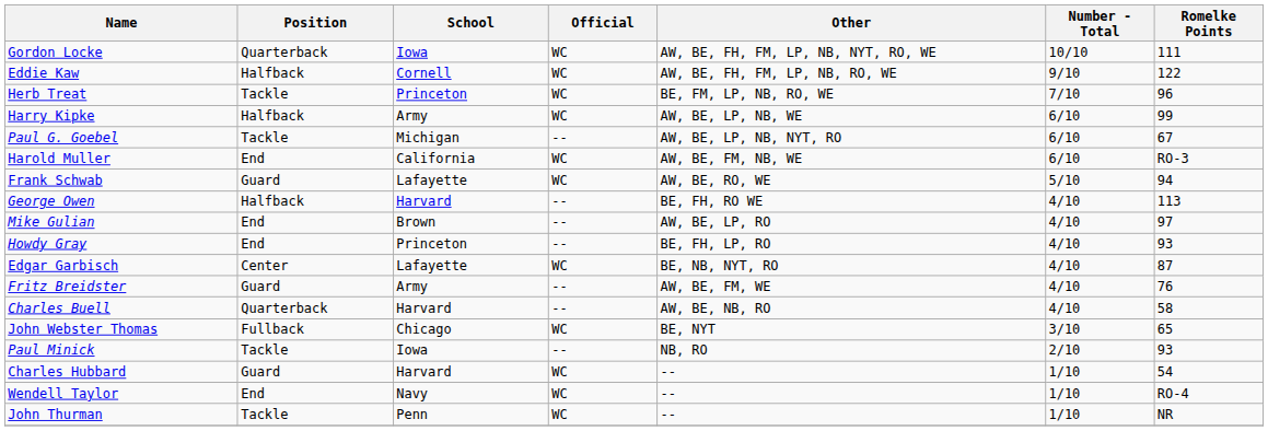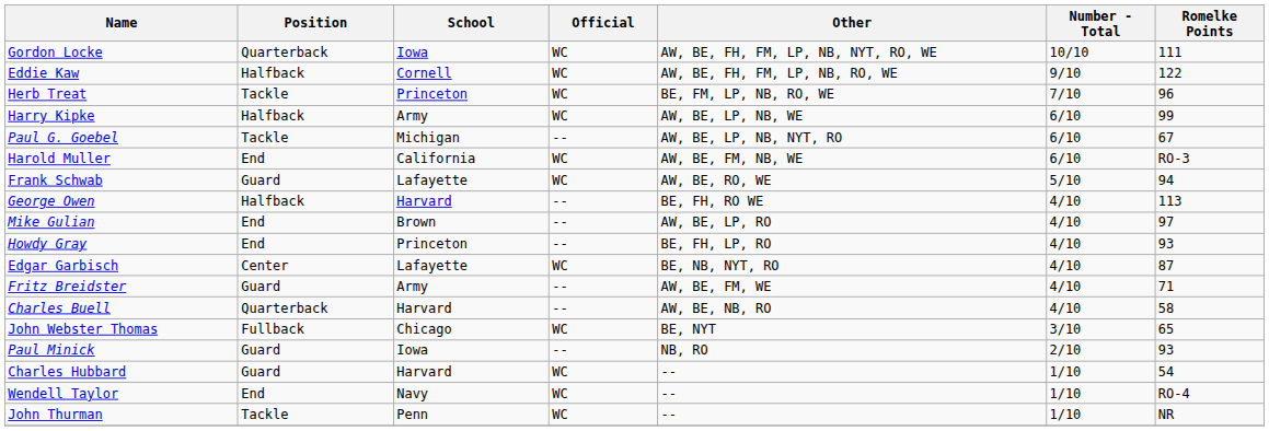Fritz Breidster | Romelke Points: 76 -> 71
Paul Minick | Position: Tackle -> Guard
